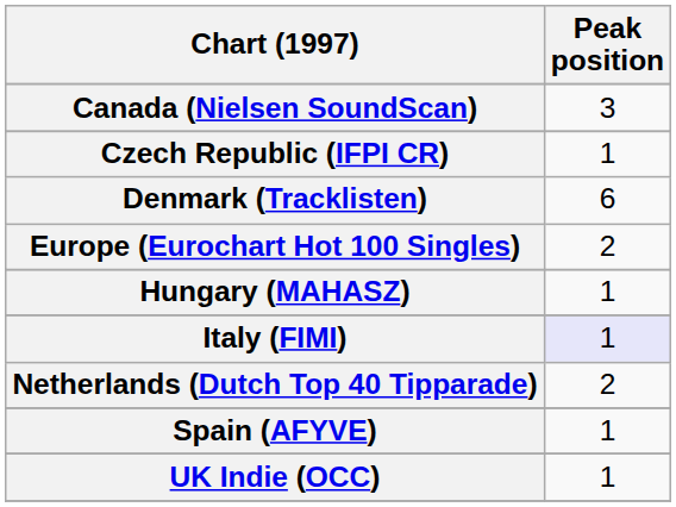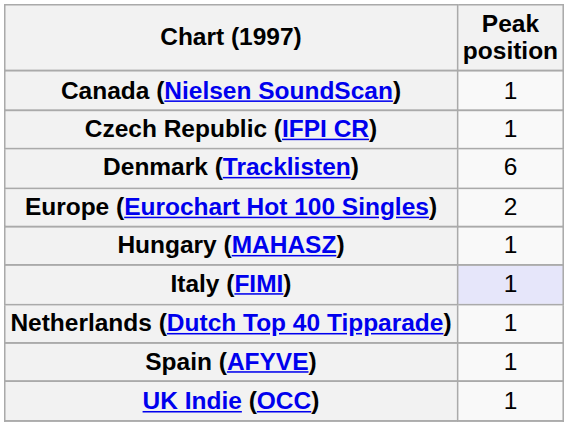Canada (Nielsen SoundScan) | Peak position: 3 -> 1
Netherlands (Dutch Top 40 Tipparade) | Peak position: 2 -> 1
